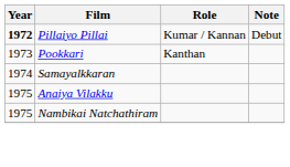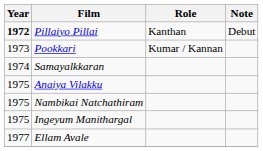Pillaiyo Pillai | Role: Kumar / Kannan -> Kanthan
Pookkari | Role: Kanthan -> Kumar / Kannan
+ row: 1975 | Ingeyum Manithargal
+ row: 1977 | Ellam Avale
